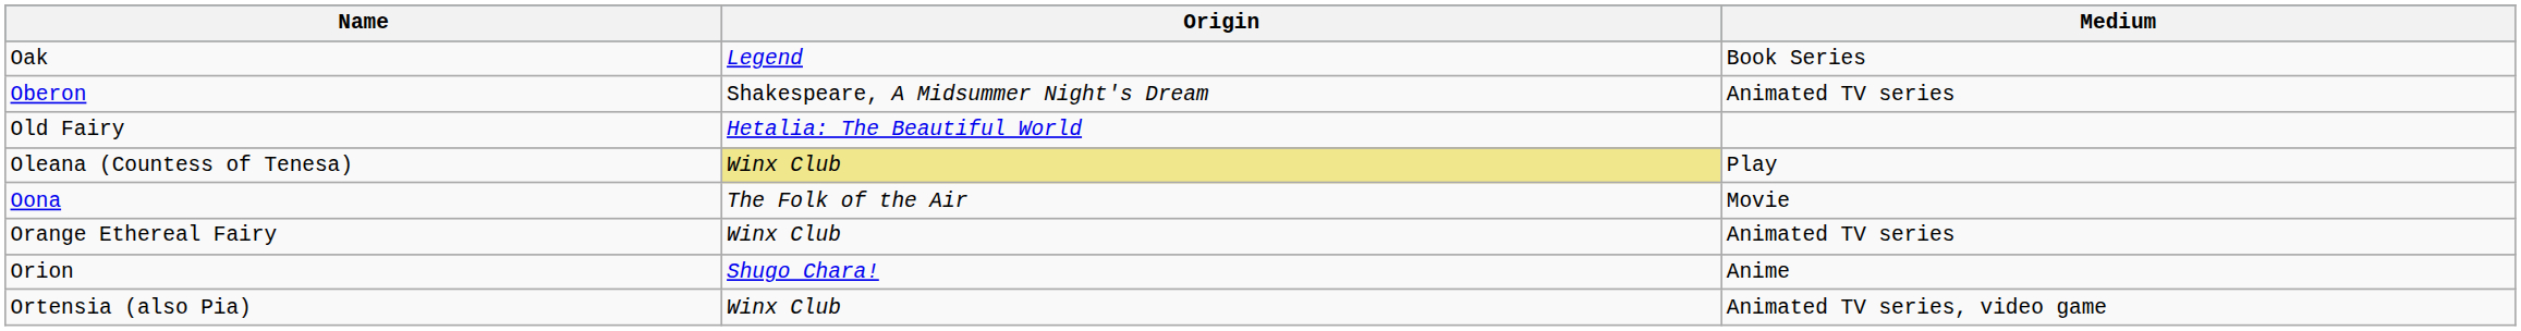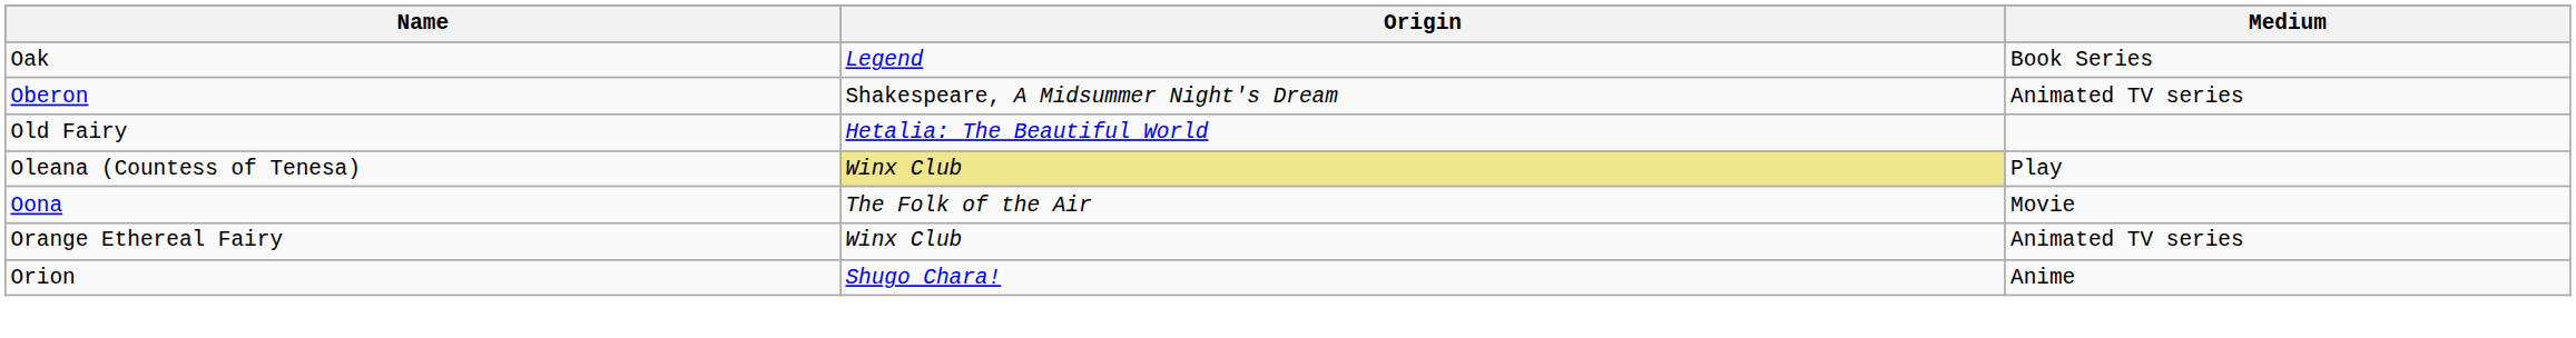- row: Ortensia (also Pia) | Winx Club | Animated TV series, video game
